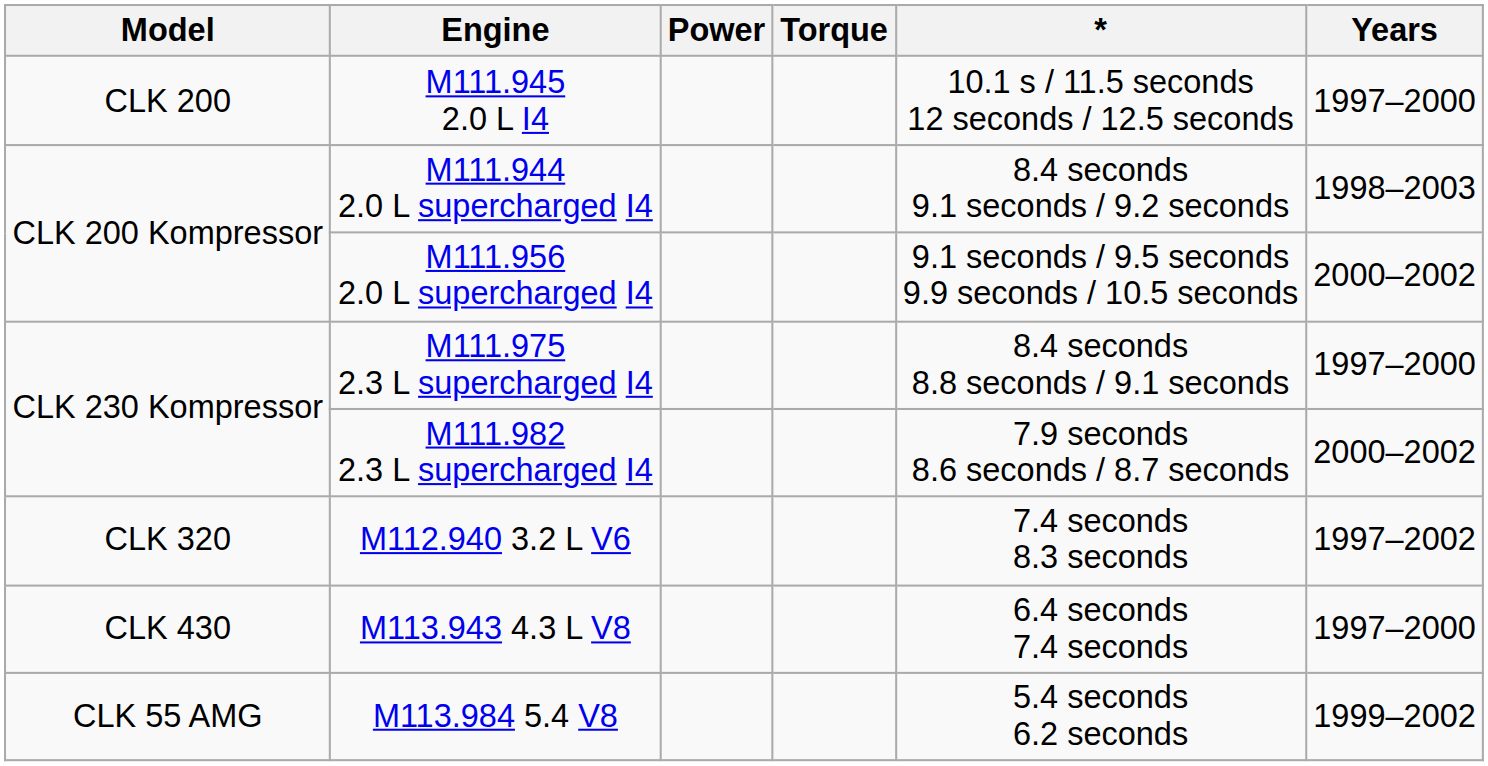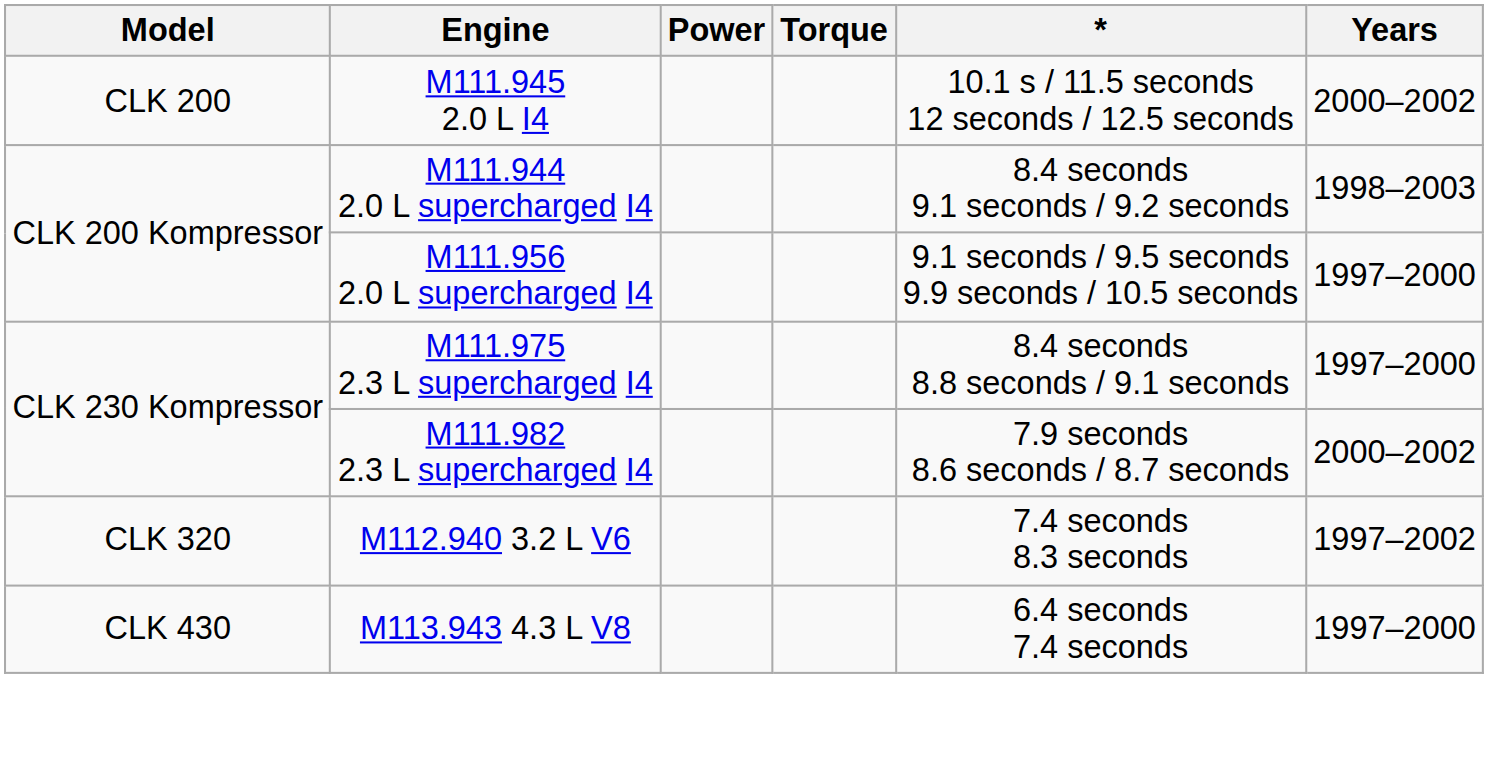M111.945 2.0 L I4 | Years: 1997–2000 -> 2000–2002
M111.956 2.0 L supercharged I4 | Years: 2000–2002 -> 1997–2000
- row: CLK 55 AMG | M113.984 5.4 V8 | 5.4 seconds 6.2 seconds | 1999–2002
